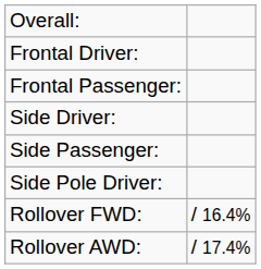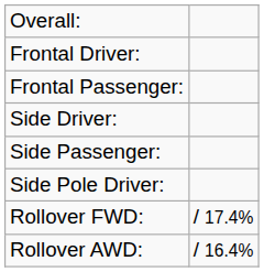Rollover FWD: | column 2: / 16.4% -> / 17.4%
Rollover AWD: | column 2: / 17.4% -> / 16.4%
